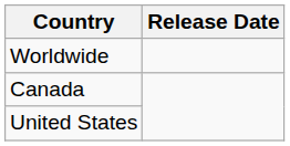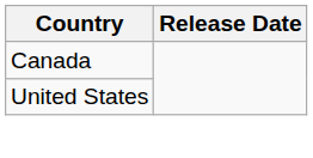- row: Worldwide
